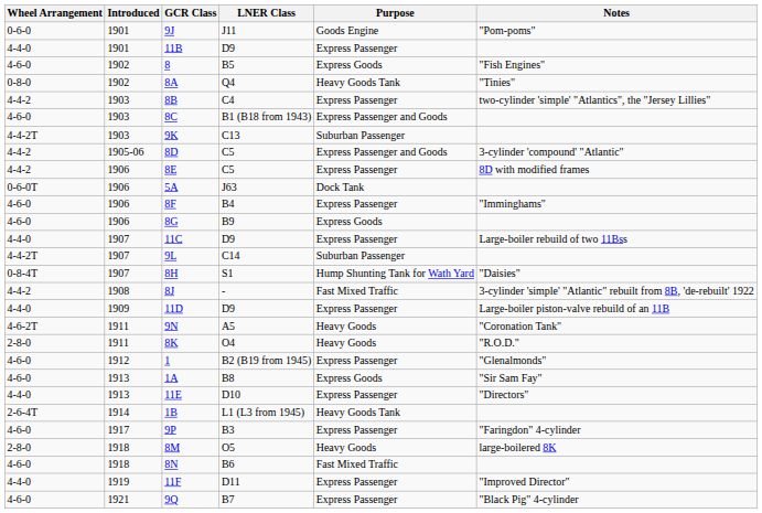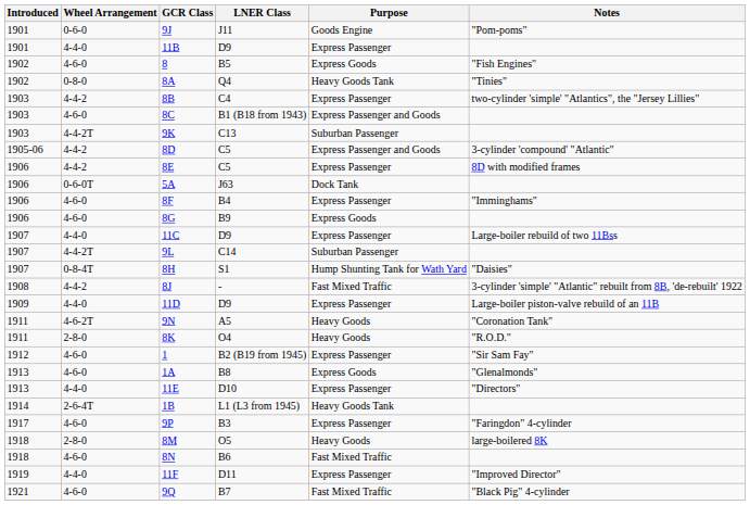columns swapped: Introduced <-> Wheel Arrangement
1 | Notes: "Glenalmonds" -> "Sir Sam Fay"
1A | Notes: "Sir Sam Fay" -> "Glenalmonds"
9Q | Purpose: Express Passenger -> Fast Mixed Traffic
